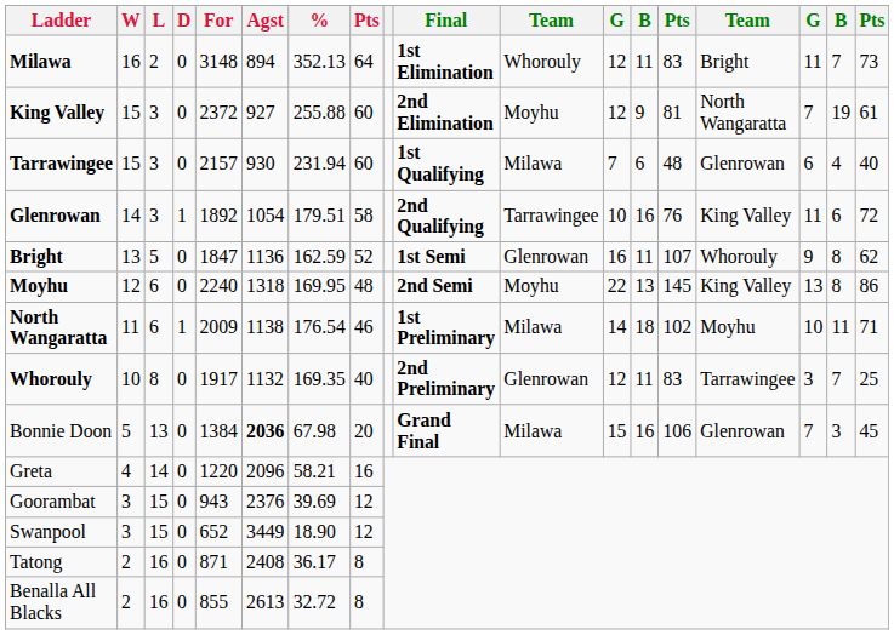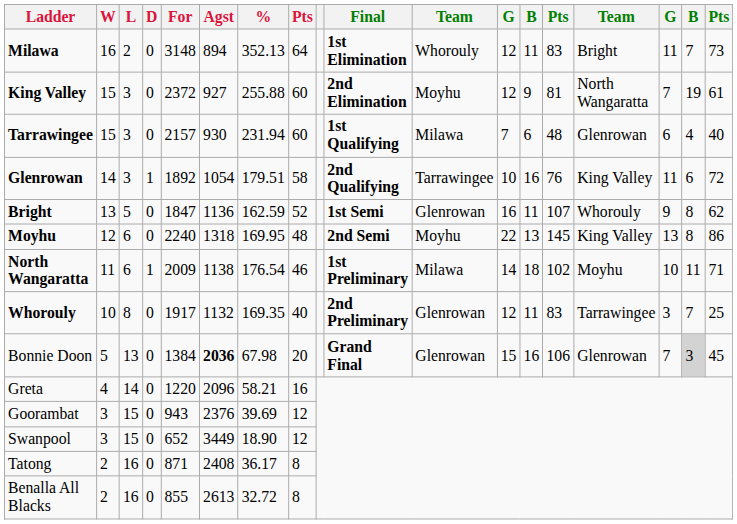Bonnie Doon | column 11: Milawa -> Glenrowan
Bonnie Doon | column 17: no background -> lightgrey background
